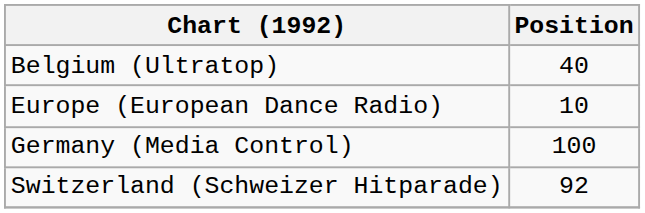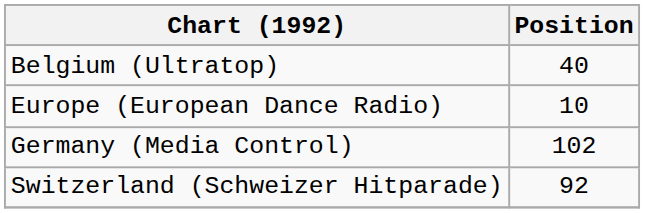Germany (Media Control) | Position: 100 -> 102
